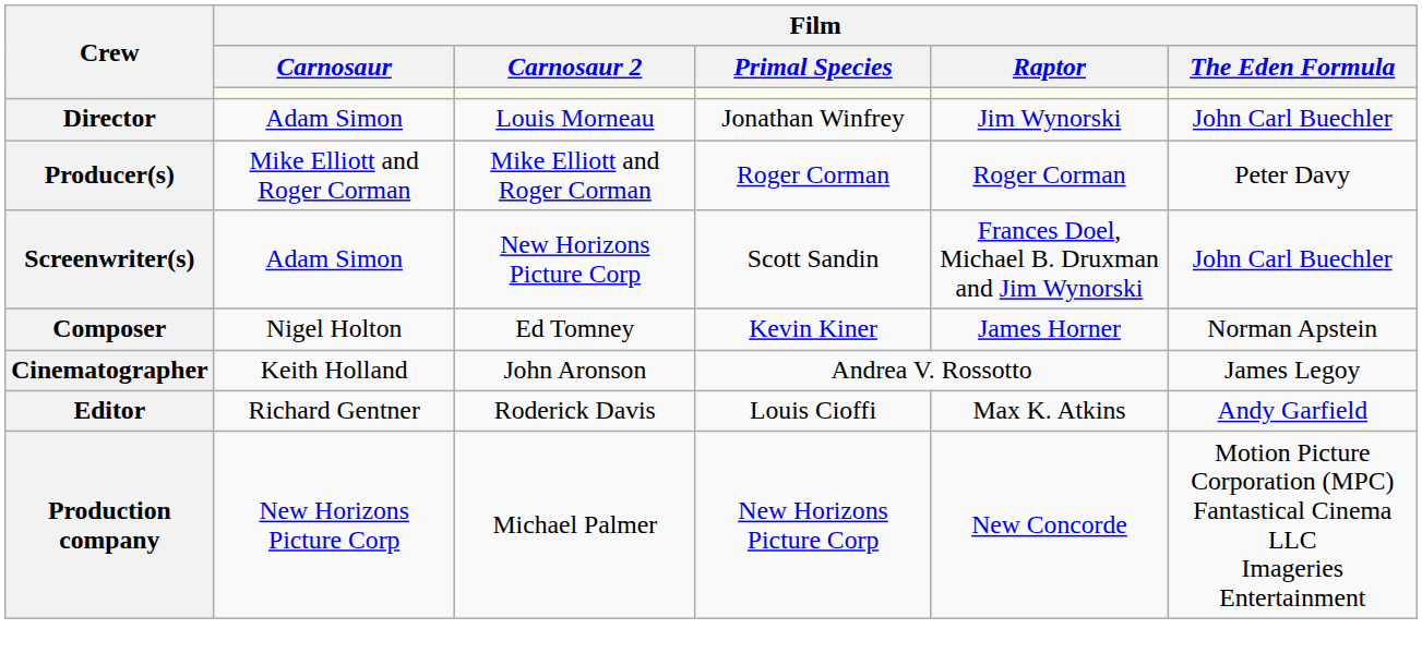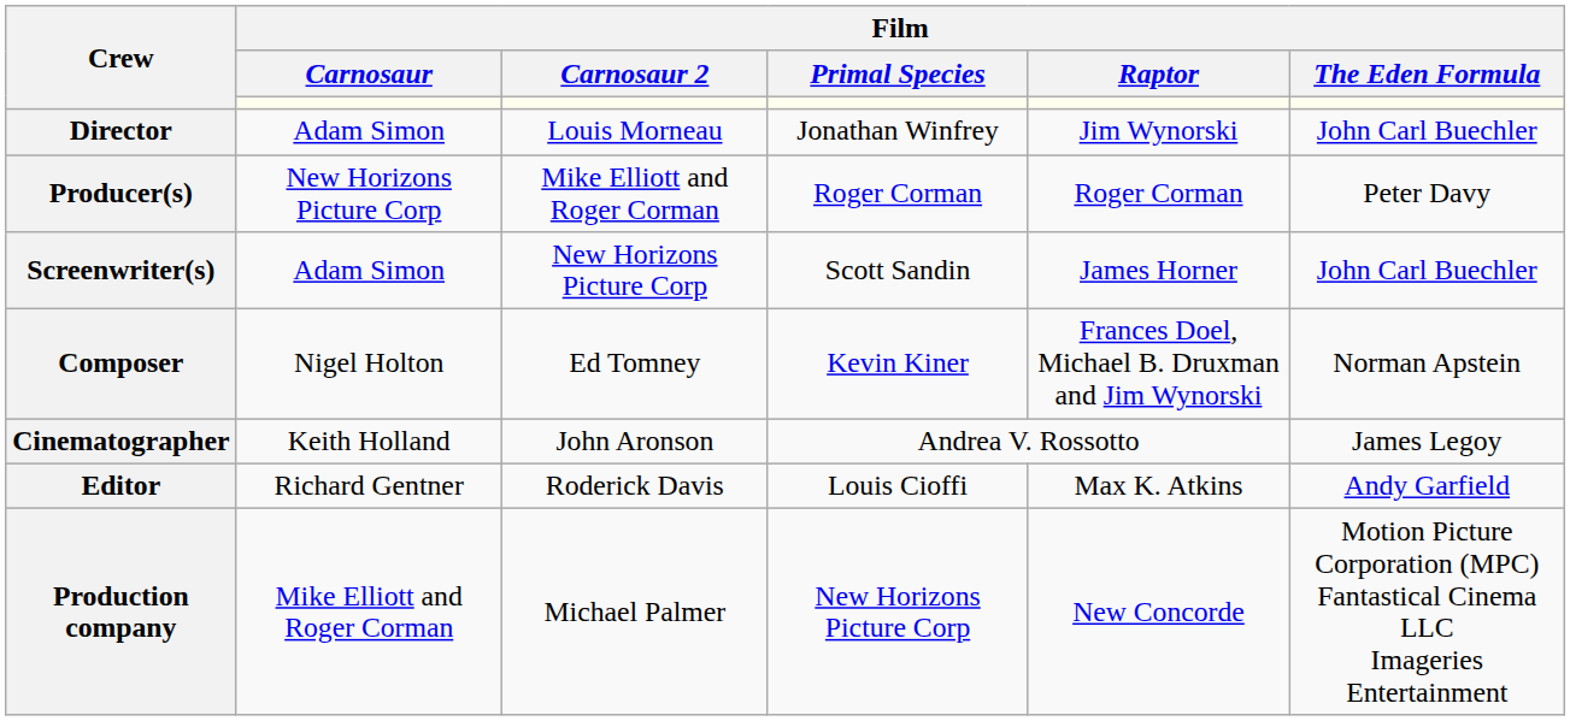Producer(s) | Film / Carnosaur: Mike Elliott and Roger Corman -> New Horizons Picture Corp
Screenwriter(s) | Film / Raptor: Frances Doel, Michael B. Druxman and Jim Wynorski -> James Horner
Composer | Film / Raptor: James Horner -> Frances Doel, Michael B. Druxman and Jim Wynorski
Production company | Film / Carnosaur: New Horizons Picture Corp -> Mike Elliott and Roger Corman
